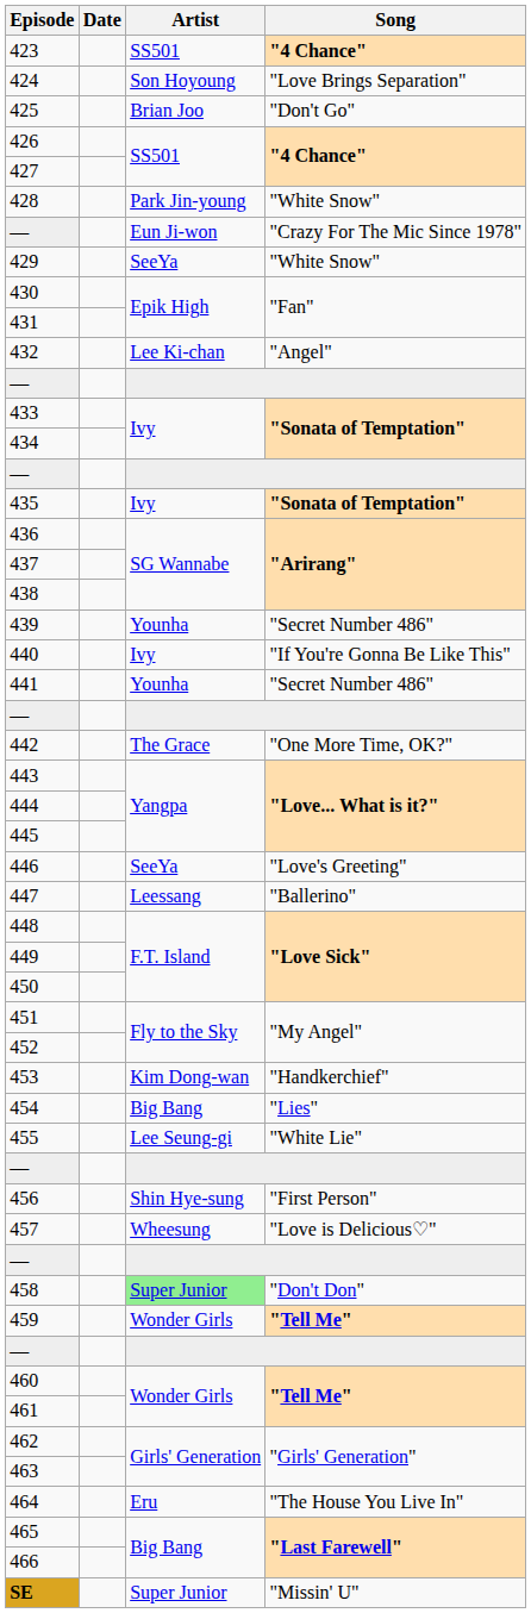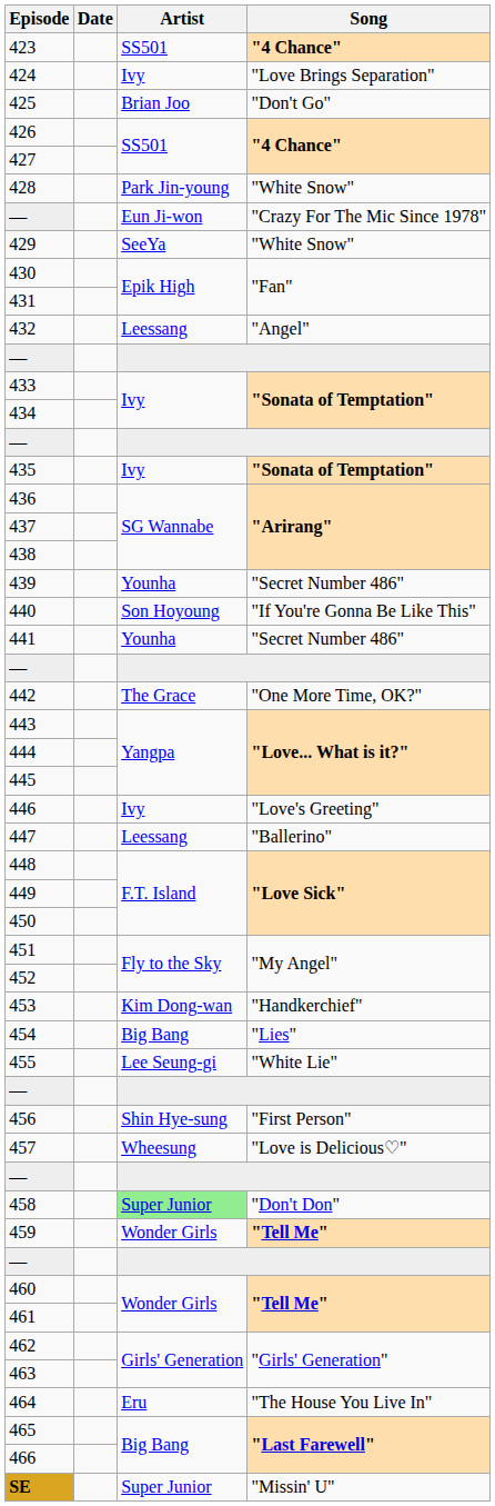424 | Artist: Son Hoyoung -> Ivy
432 | Artist: Lee Ki-chan -> Leessang
440 | Artist: Ivy -> Son Hoyoung
446 | Artist: SeeYa -> Ivy
